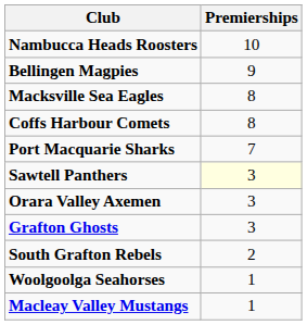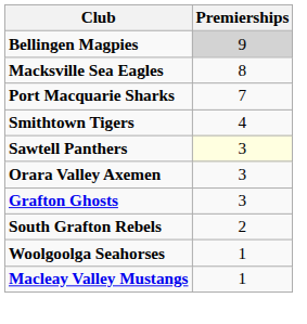- row: Nambucca Heads Roosters | 10
Bellingen Magpies | Premierships: no background -> lightgrey background
- row: Coffs Harbour Comets | 8
+ row: Smithtown Tigers | 4
